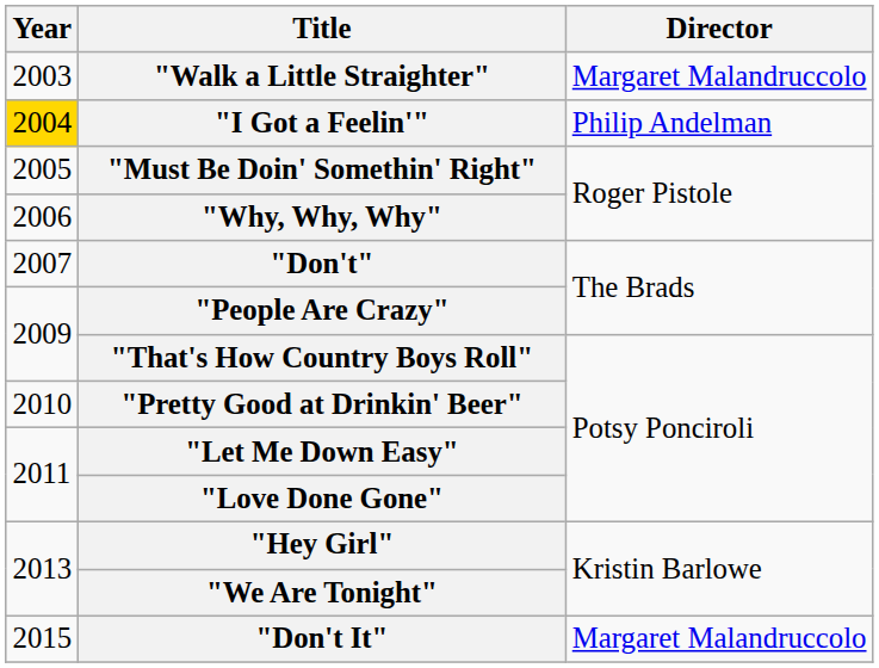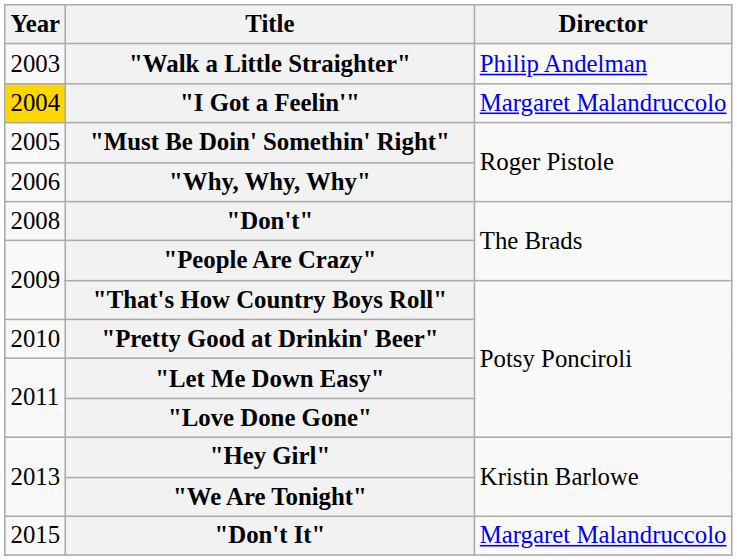"Walk a Little Straighter" | Director: Margaret Malandruccolo -> Philip Andelman
"I Got a Feelin'" | Director: Philip Andelman -> Margaret Malandruccolo
"Don't" | Year: 2007 -> 2008
